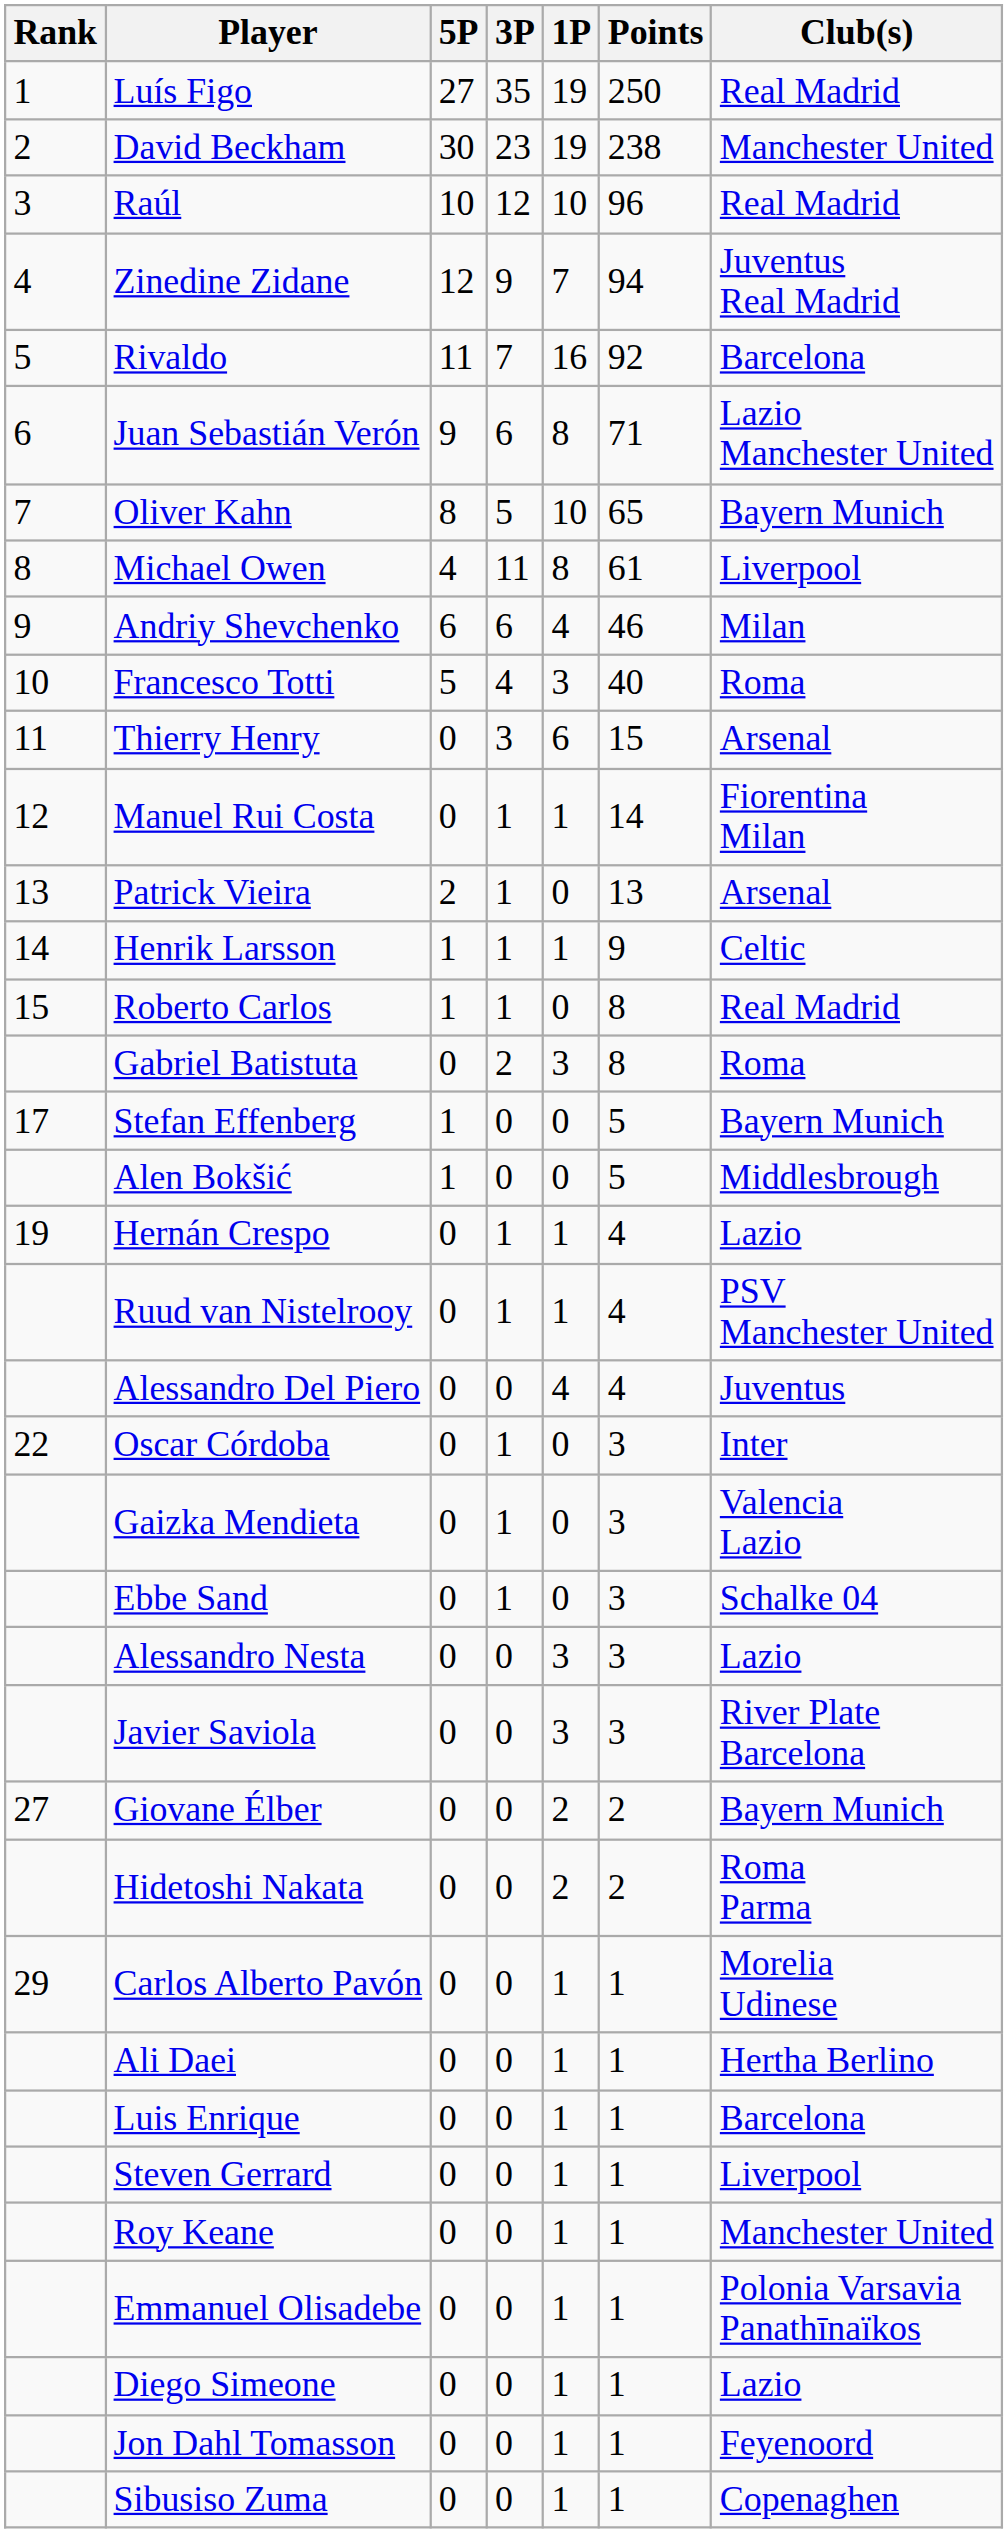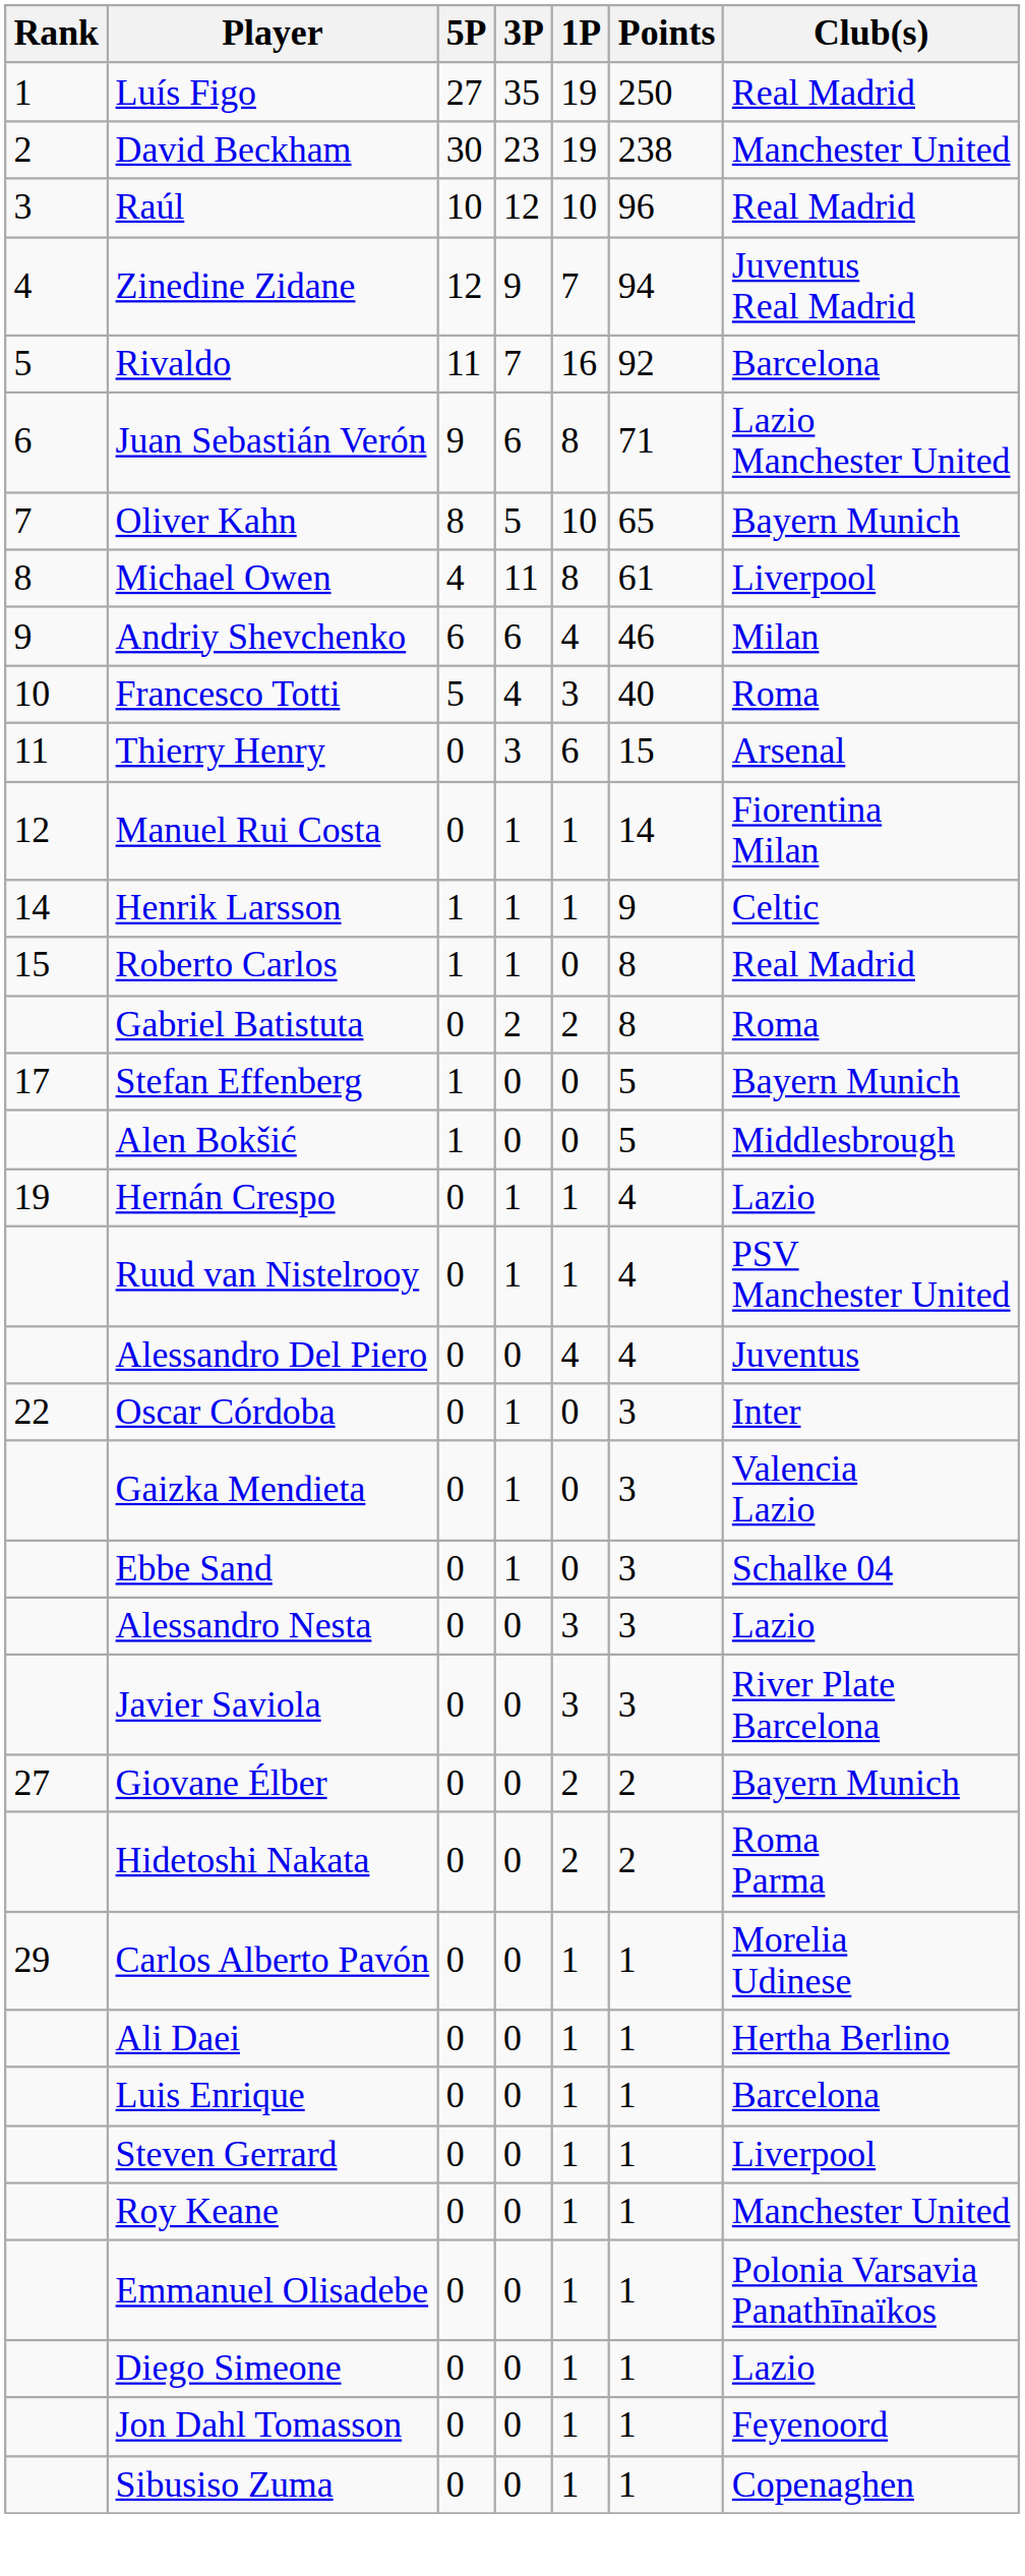- row: 13 | Patrick Vieira | 2 | 1 | 0 | 13 | Arsenal
Gabriel Batistuta | 1P: 3 -> 2
